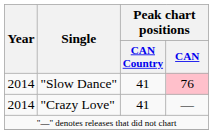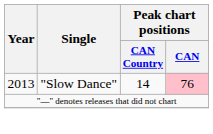"Slow Dance" | Year: 2014 -> 2013
"Slow Dance" | Peak chart positions / CAN Country: 41 -> 14
- row: 2014 | "Crazy Love" | 41 | —
